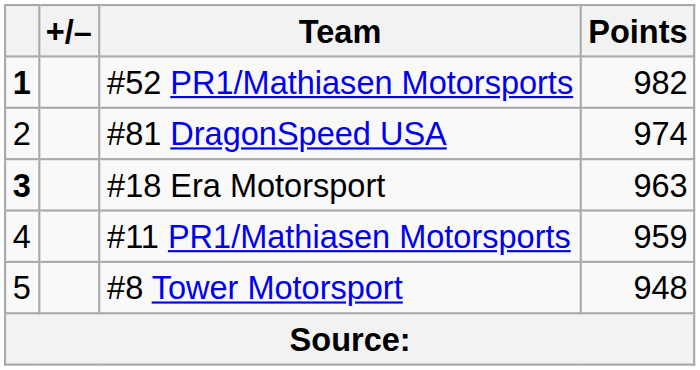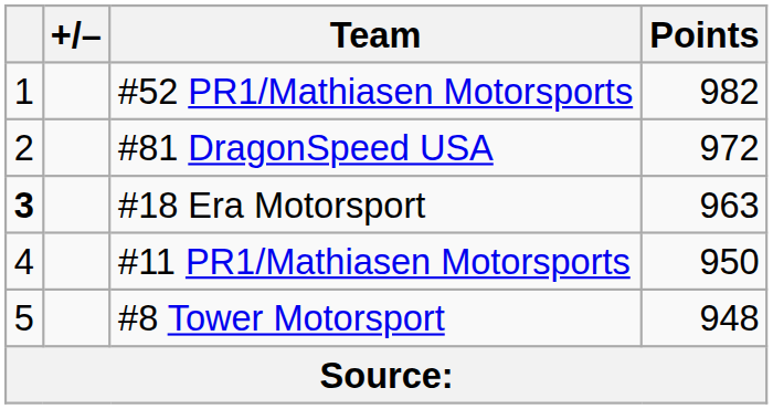#52 PR1/Mathiasen Motorsports | column 1: bold -> normal
#81 DragonSpeed USA | Points: 974 -> 972
#11 PR1/Mathiasen Motorsports | Points: 959 -> 950
